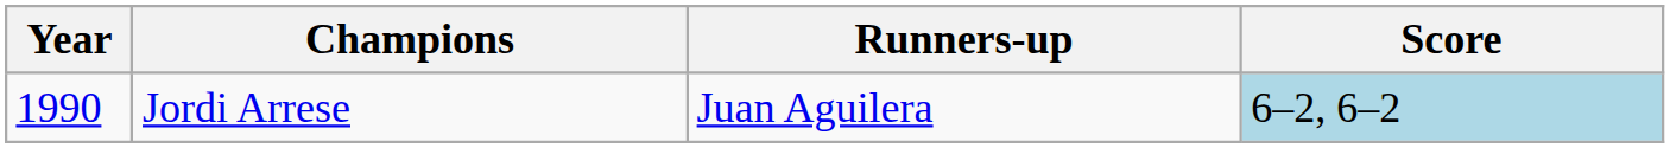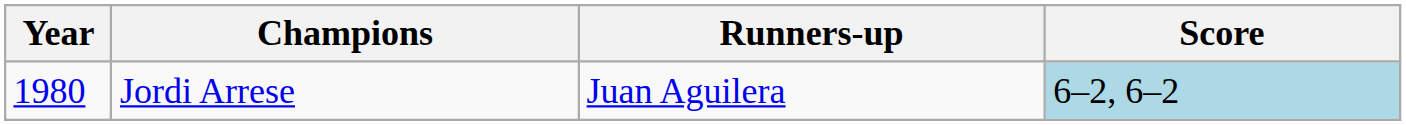Jordi Arrese | Year: 1990 -> 1980
